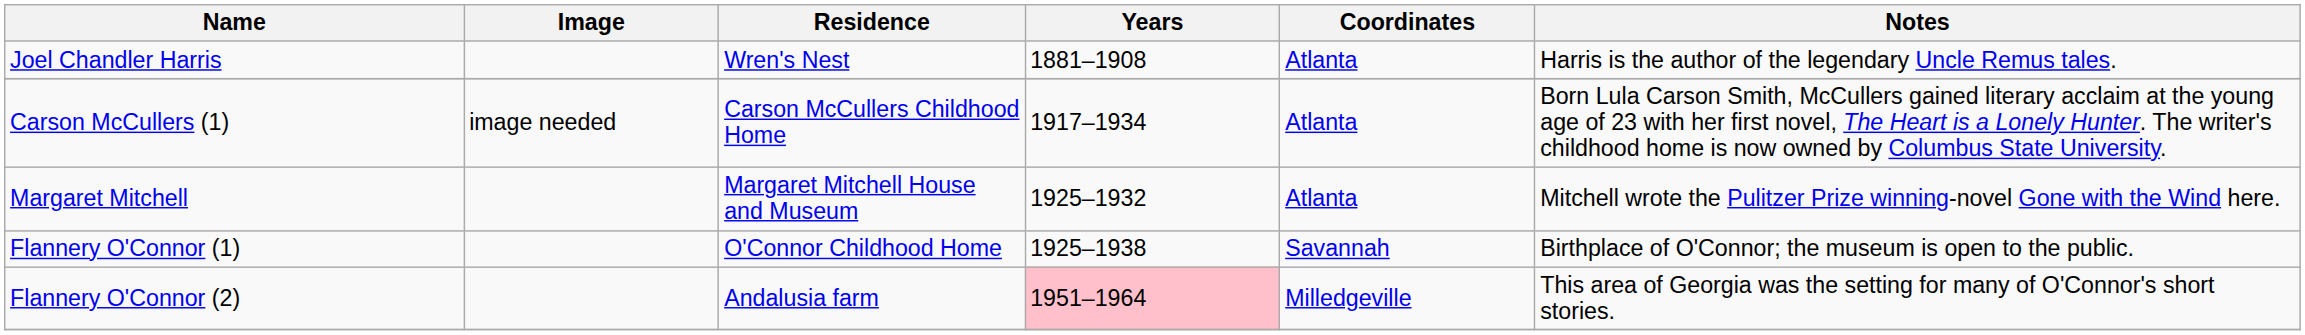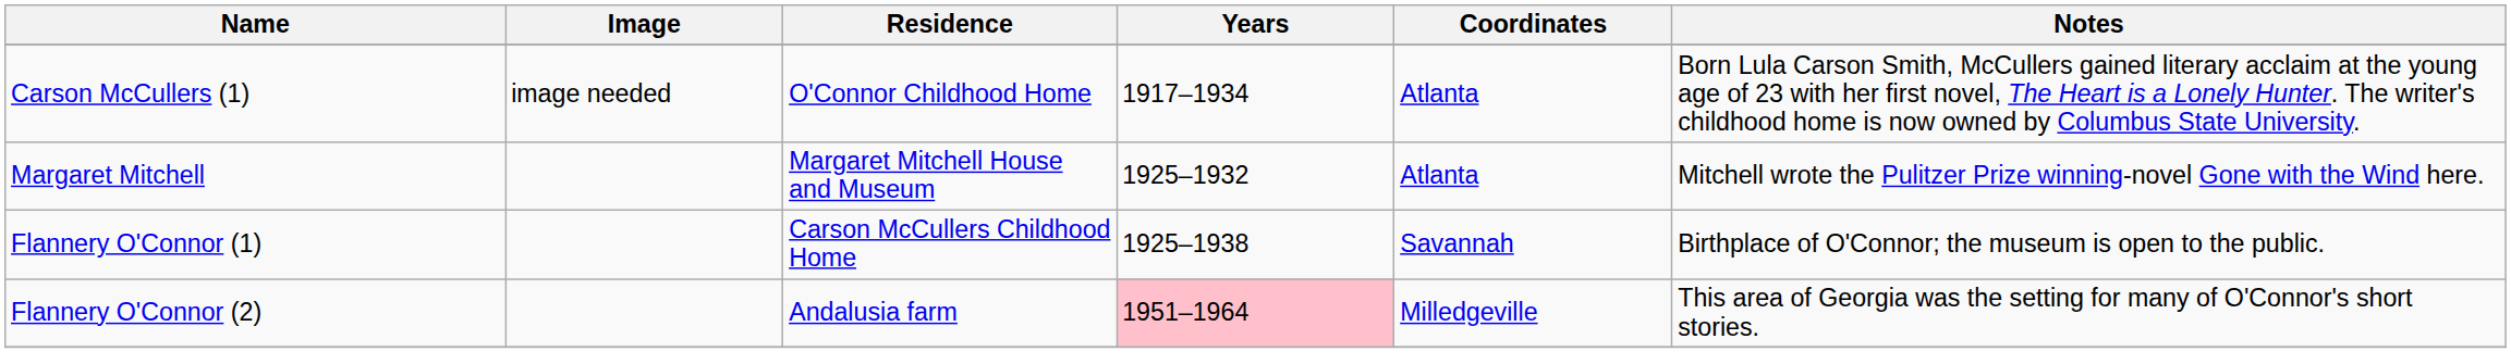- row: Joel Chandler Harris | Wren's Nest | 1881–1908 | Atlanta | Harris is the author of the legendary Uncle Remus tales.
Carson McCullers (1) | Residence: Carson McCullers Childhood Home -> O'Connor Childhood Home
Flannery O'Connor (1) | Residence: O'Connor Childhood Home -> Carson McCullers Childhood Home
